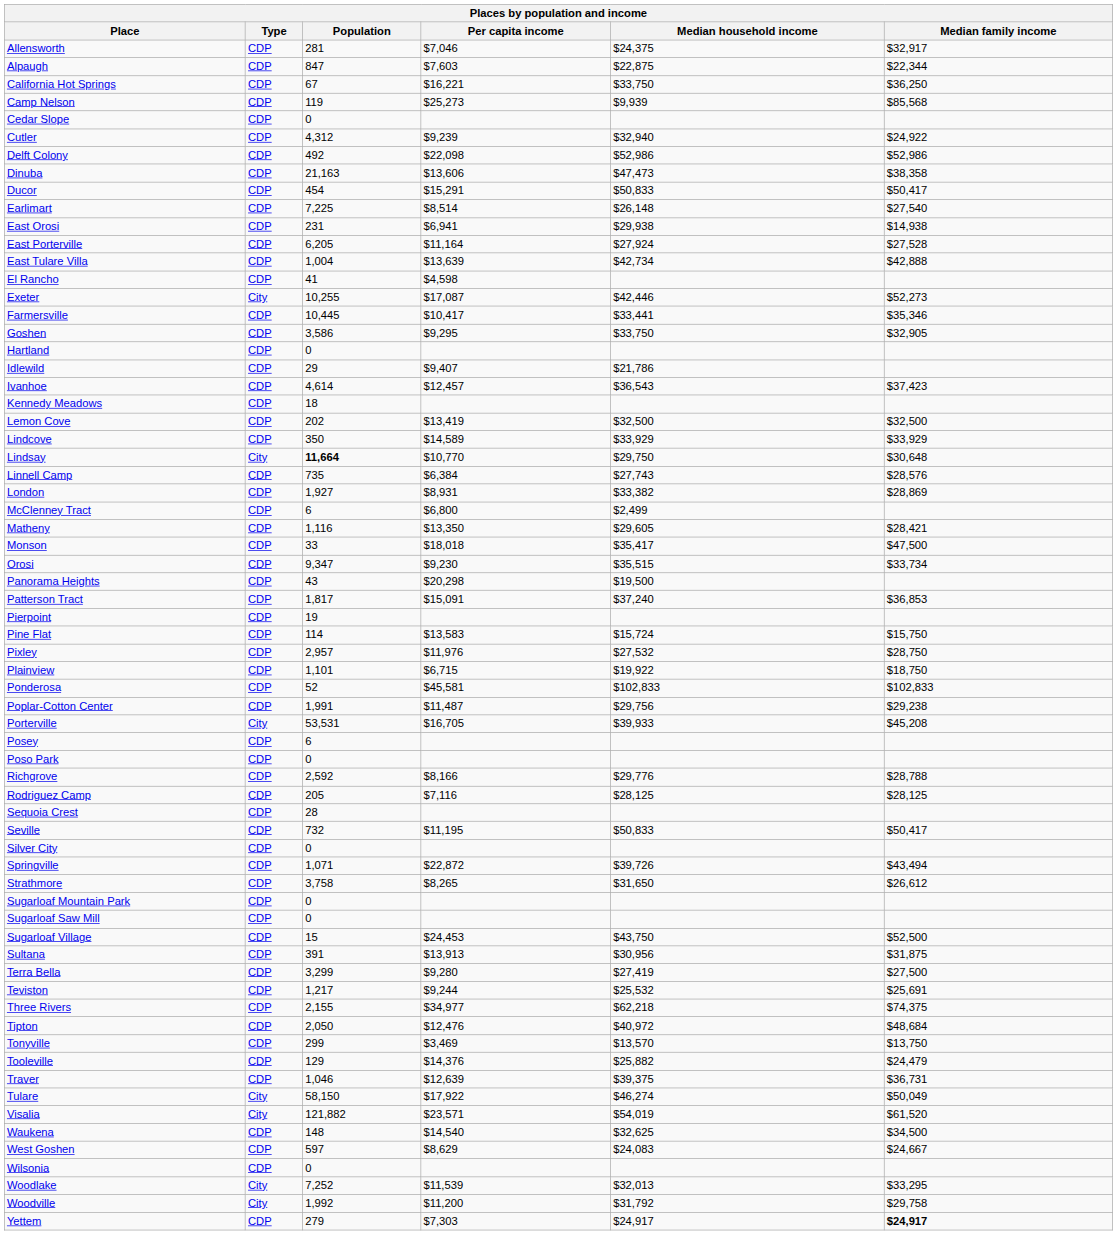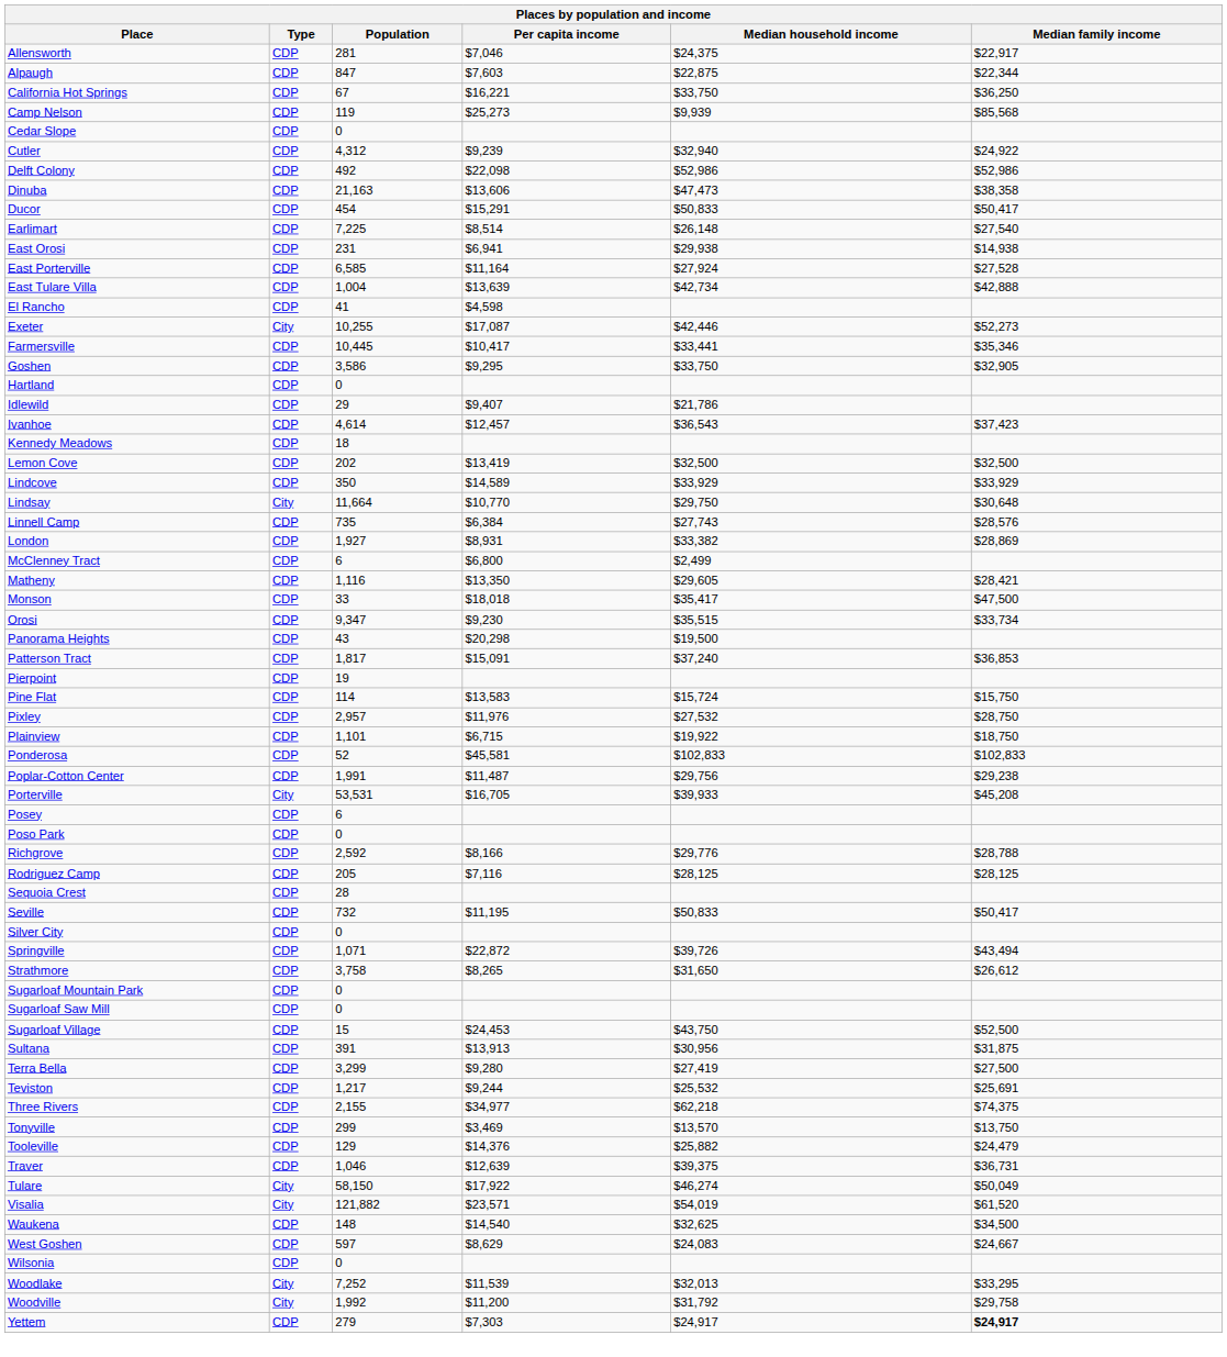Allensworth | Median family income: $32,917 -> $22,917
East Porterville | Population: 6,205 -> 6,585
Lindsay | Population: bold -> normal
- row: Tipton | CDP | 2,050 | $12,476 | $40,972 | $48,684
